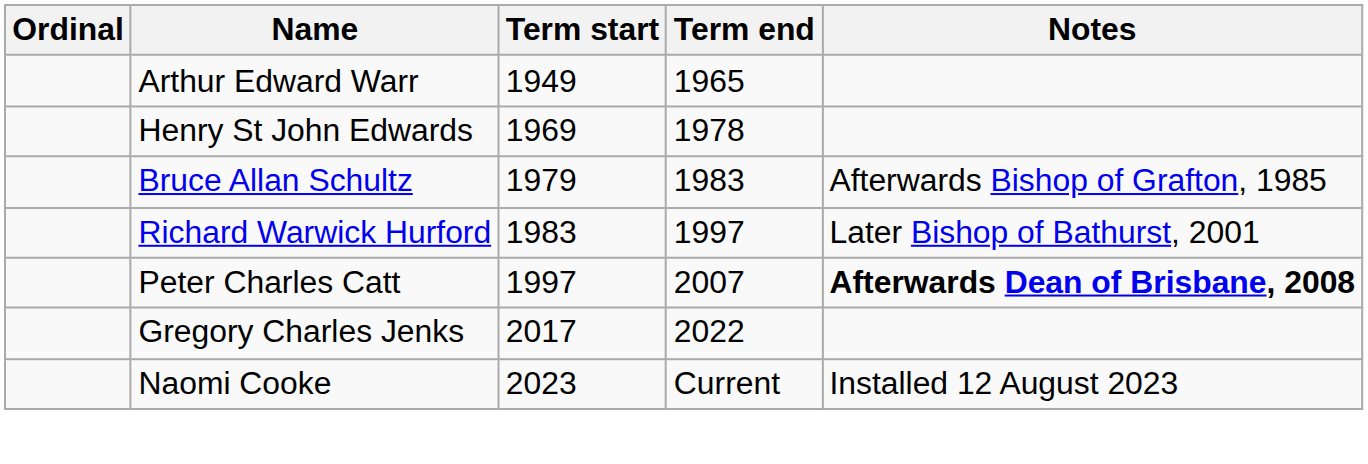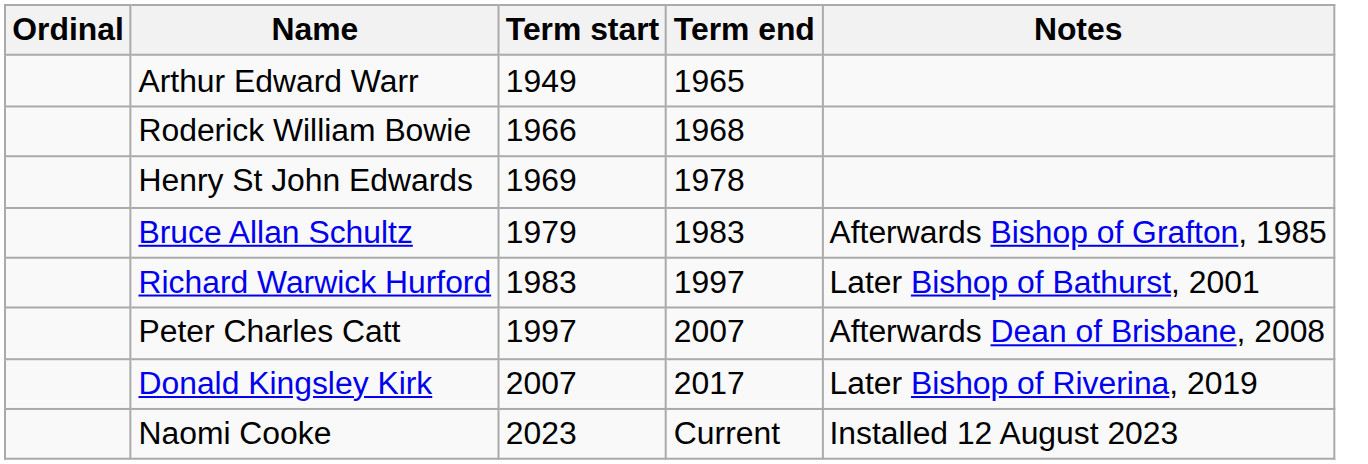+ row: Roderick William Bowie | 1966 | 1968
Peter Charles Catt | Notes: bold -> normal
+ row: Donald Kingsley Kirk | 2007 | 2017 | Later Bishop of Riverina, 2019
- row: Gregory Charles Jenks | 2017 | 2022
